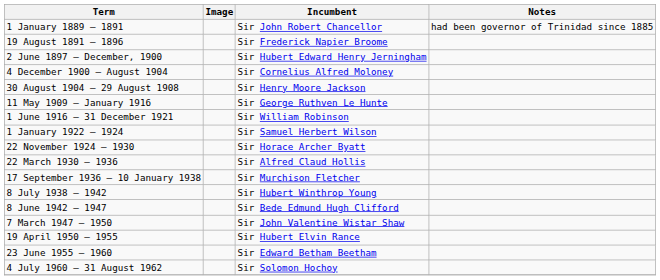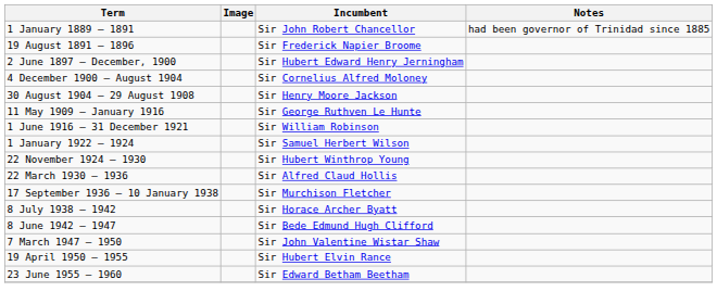22 November 1924 – 1930 | Incumbent: Sir Horace Archer Byatt -> Sir Hubert Winthrop Young
8 July 1938 – 1942 | Incumbent: Sir Hubert Winthrop Young -> Sir Horace Archer Byatt
- row: 4 July 1960 – 31 August 1962 | Sir Solomon Hochoy
